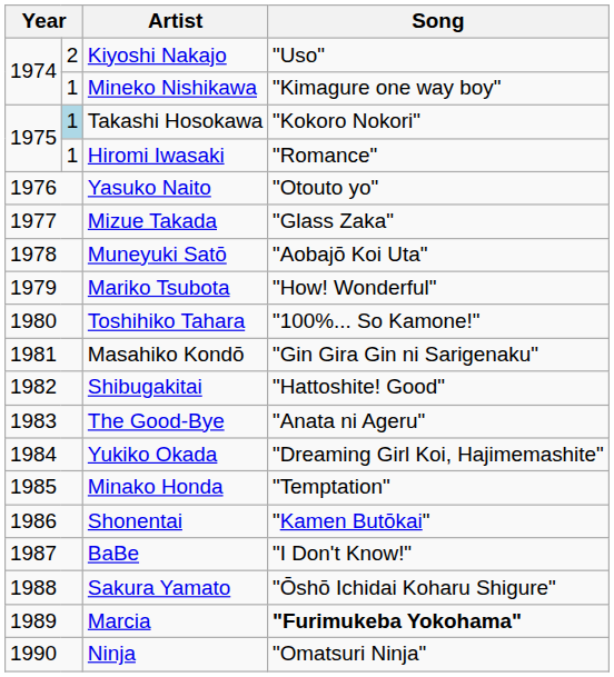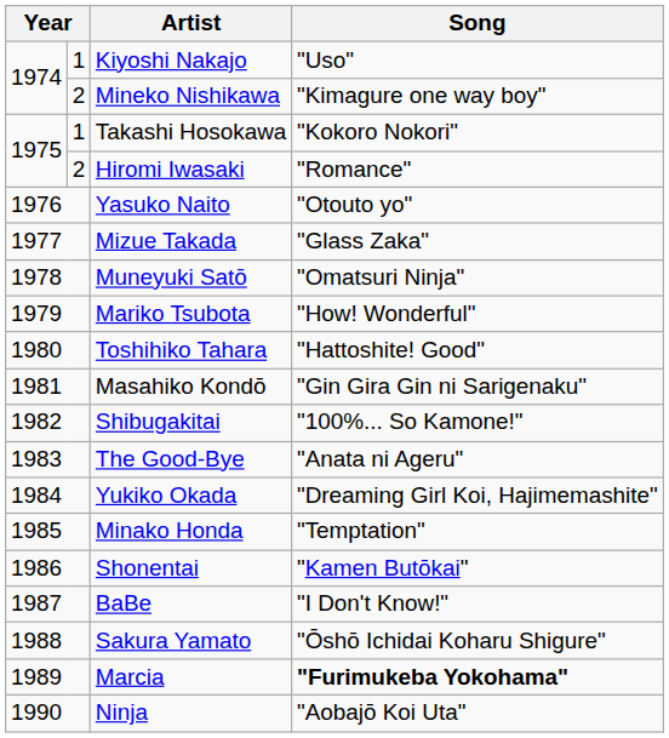Kiyoshi Nakajo | column 2: 2 -> 1
Mineko Nishikawa | column 2: 1 -> 2
Takashi Hosokawa | column 2: lightblue background -> no background
Hiromi Iwasaki | column 2: 1 -> 2
Muneyuki Satō | Song: "Aobajō Koi Uta" -> "Omatsuri Ninja"
Toshihiko Tahara | Song: "100%... So Kamone!" -> "Hattoshite! Good"
Shibugakitai | Song: "Hattoshite! Good" -> "100%... So Kamone!"
Ninja | Song: "Omatsuri Ninja" -> "Aobajō Koi Uta"
